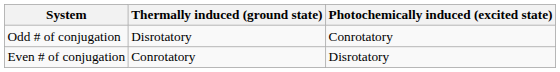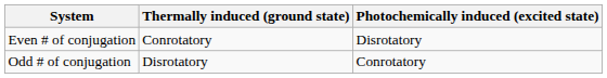rows swapped: Even # of conjugation <-> Odd # of conjugation
